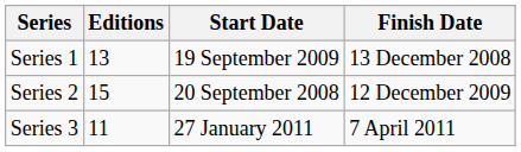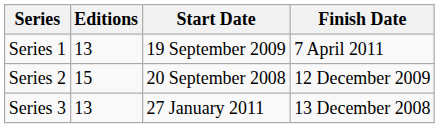Series 1 | Finish Date: 13 December 2008 -> 7 April 2011
Series 3 | Editions: 11 -> 13
Series 3 | Finish Date: 7 April 2011 -> 13 December 2008
